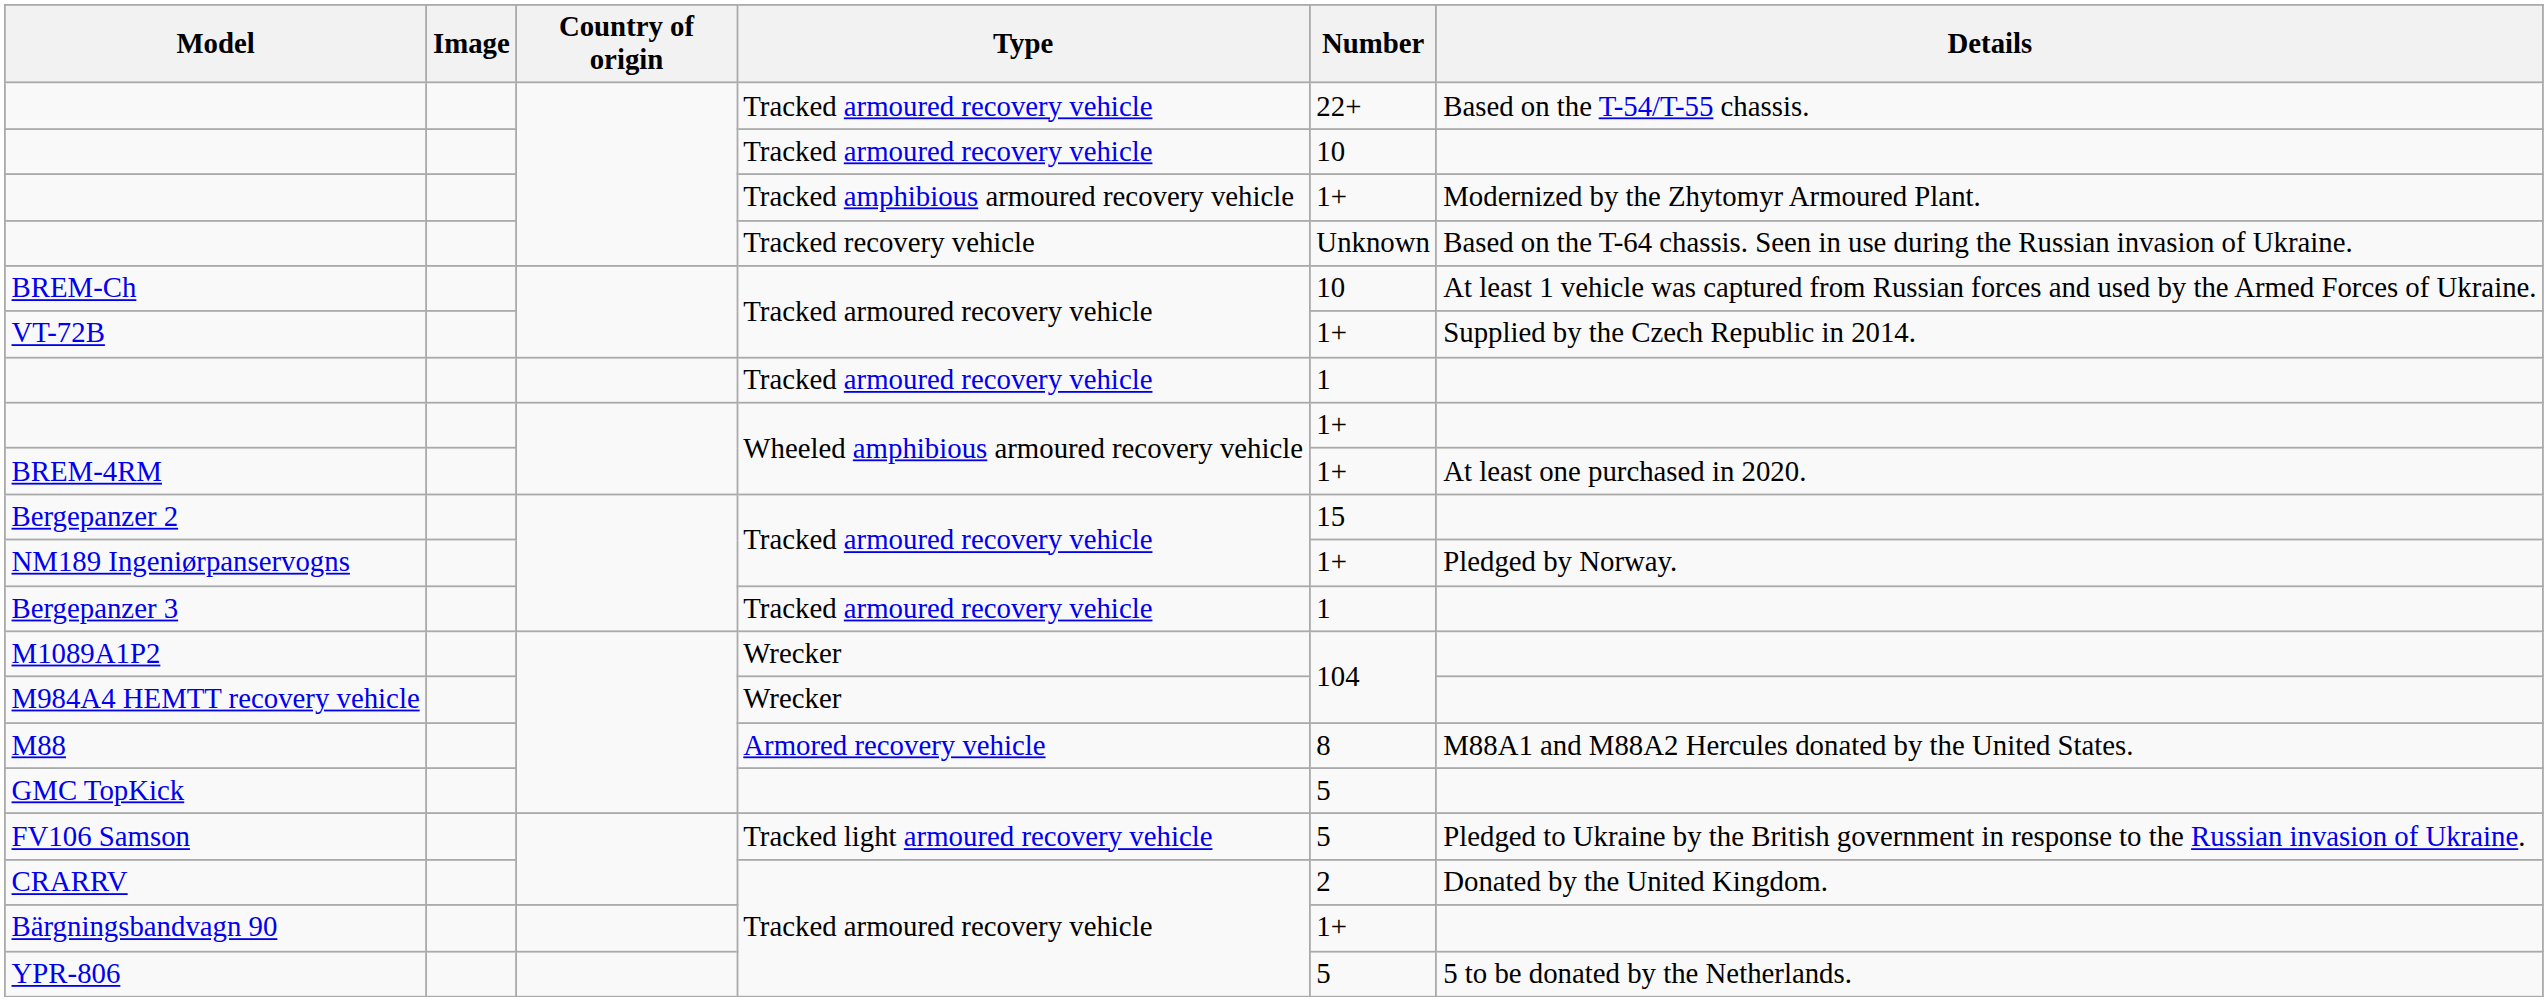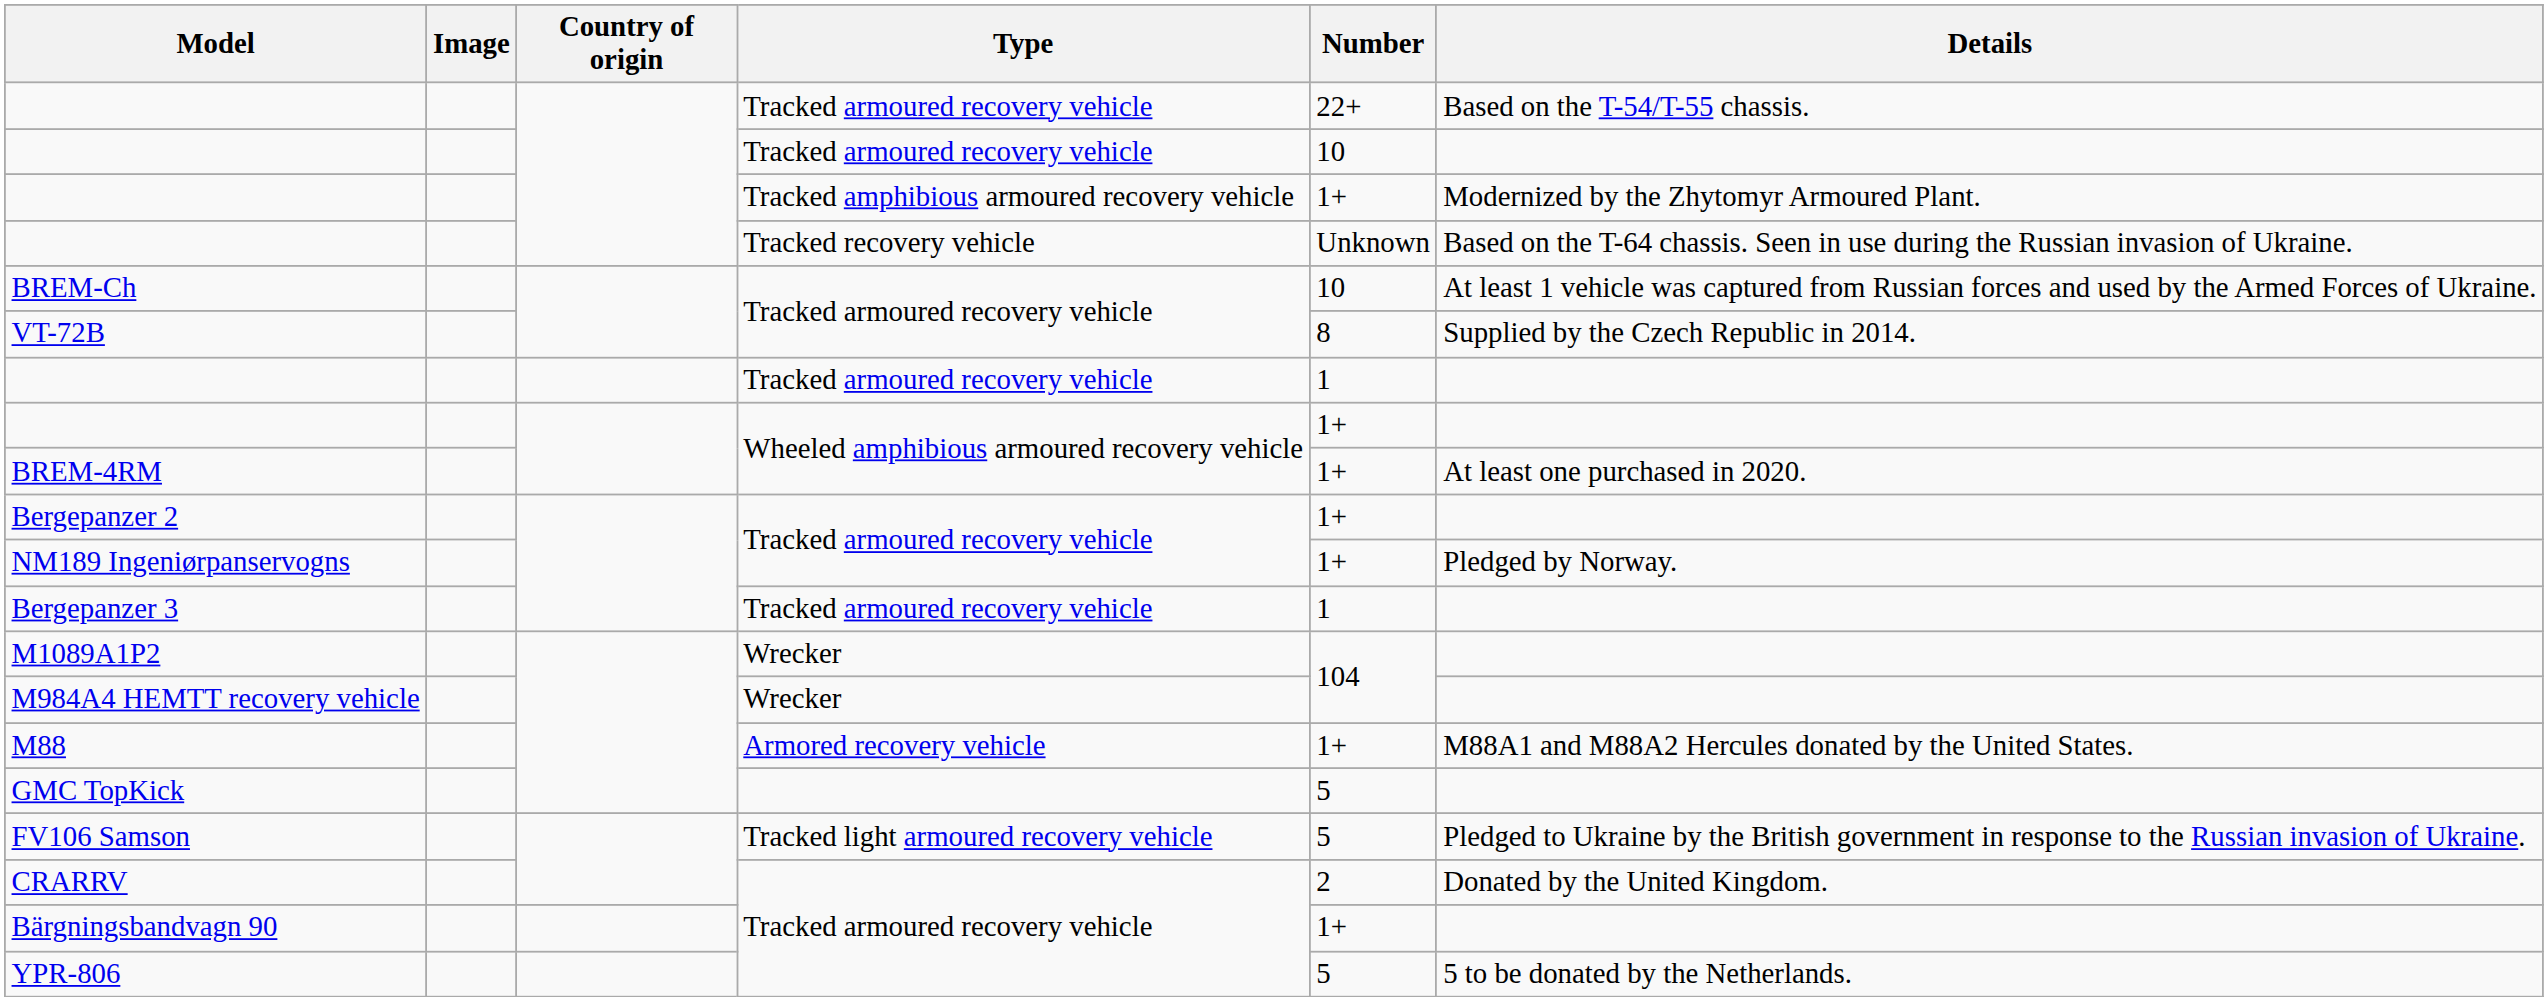VT-72B | Number: 1+ -> 8
Bergepanzer 2 | Number: 15 -> 1+
M88 | Number: 8 -> 1+
